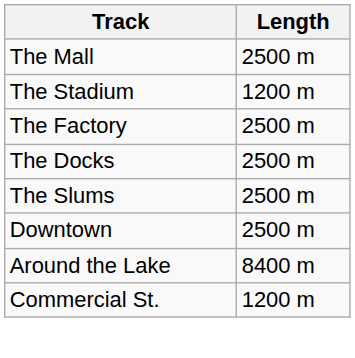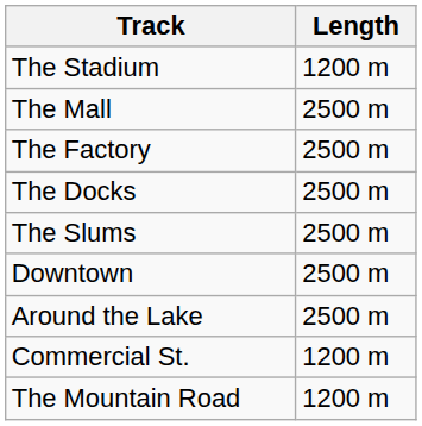rows swapped: The Stadium <-> The Mall
Around the Lake | Length: 8400 m -> 2500 m
+ row: The Mountain Road | 1200 m
